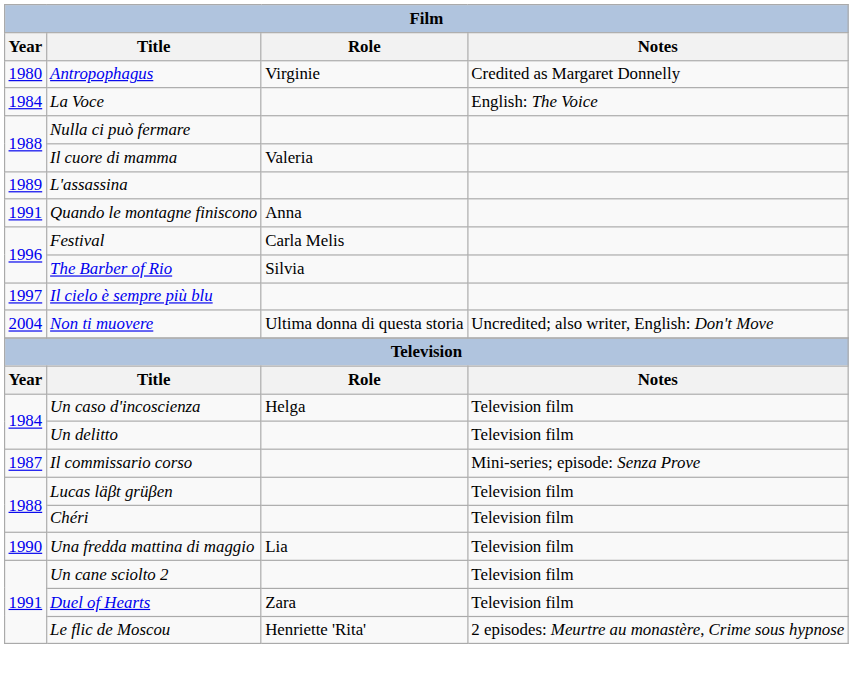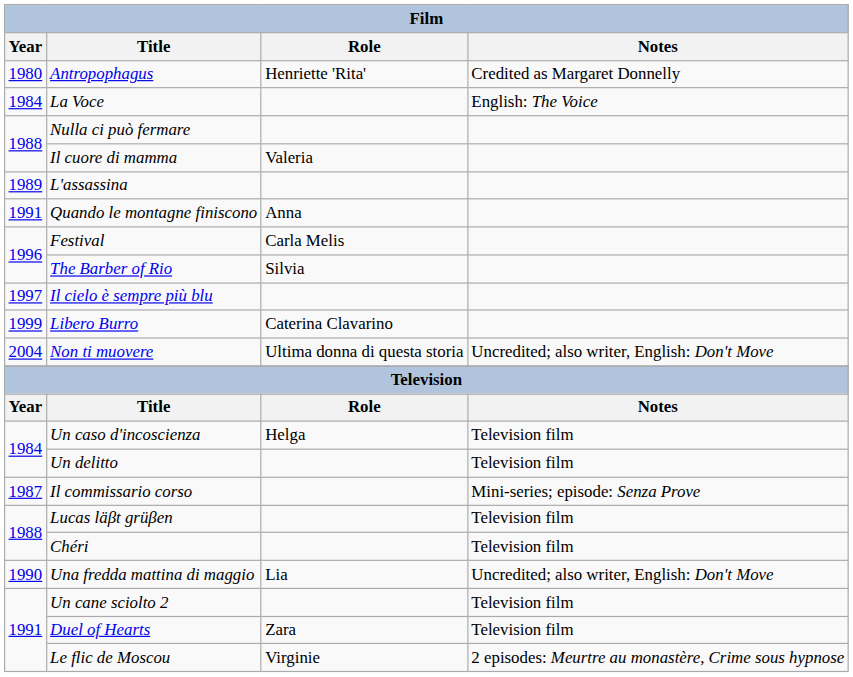Antropophagus | Role: Virginie -> Henriette 'Rita'
+ row: 1999 | Libero Burro | Caterina Clavarino
Una fredda mattina di maggio | Notes: Television film -> Uncredited; also writer, English: Don't Move
Le flic de Moscou | Role: Henriette 'Rita' -> Virginie
